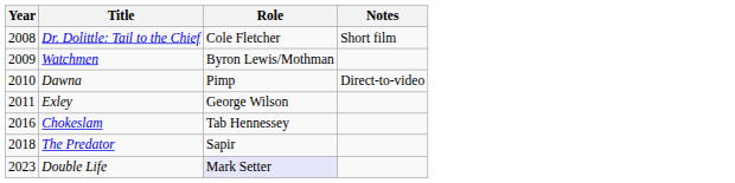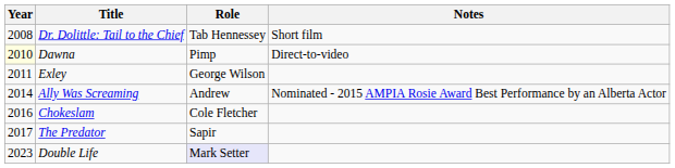Dr. Dolittle: Tail to the Chief | Role: Cole Fletcher -> Tab Hennessey
- row: 2009 | Watchmen | Byron Lewis/Mothman
Dawna | Year: no background -> lightyellow background
+ row: 2014 | Ally Was Screaming | Andrew | Nominated - 2015 AMPIA Rosie Award Best Performance by an Alberta Actor
Chokeslam | Role: Tab Hennessey -> Cole Fletcher
The Predator | Year: 2018 -> 2017
